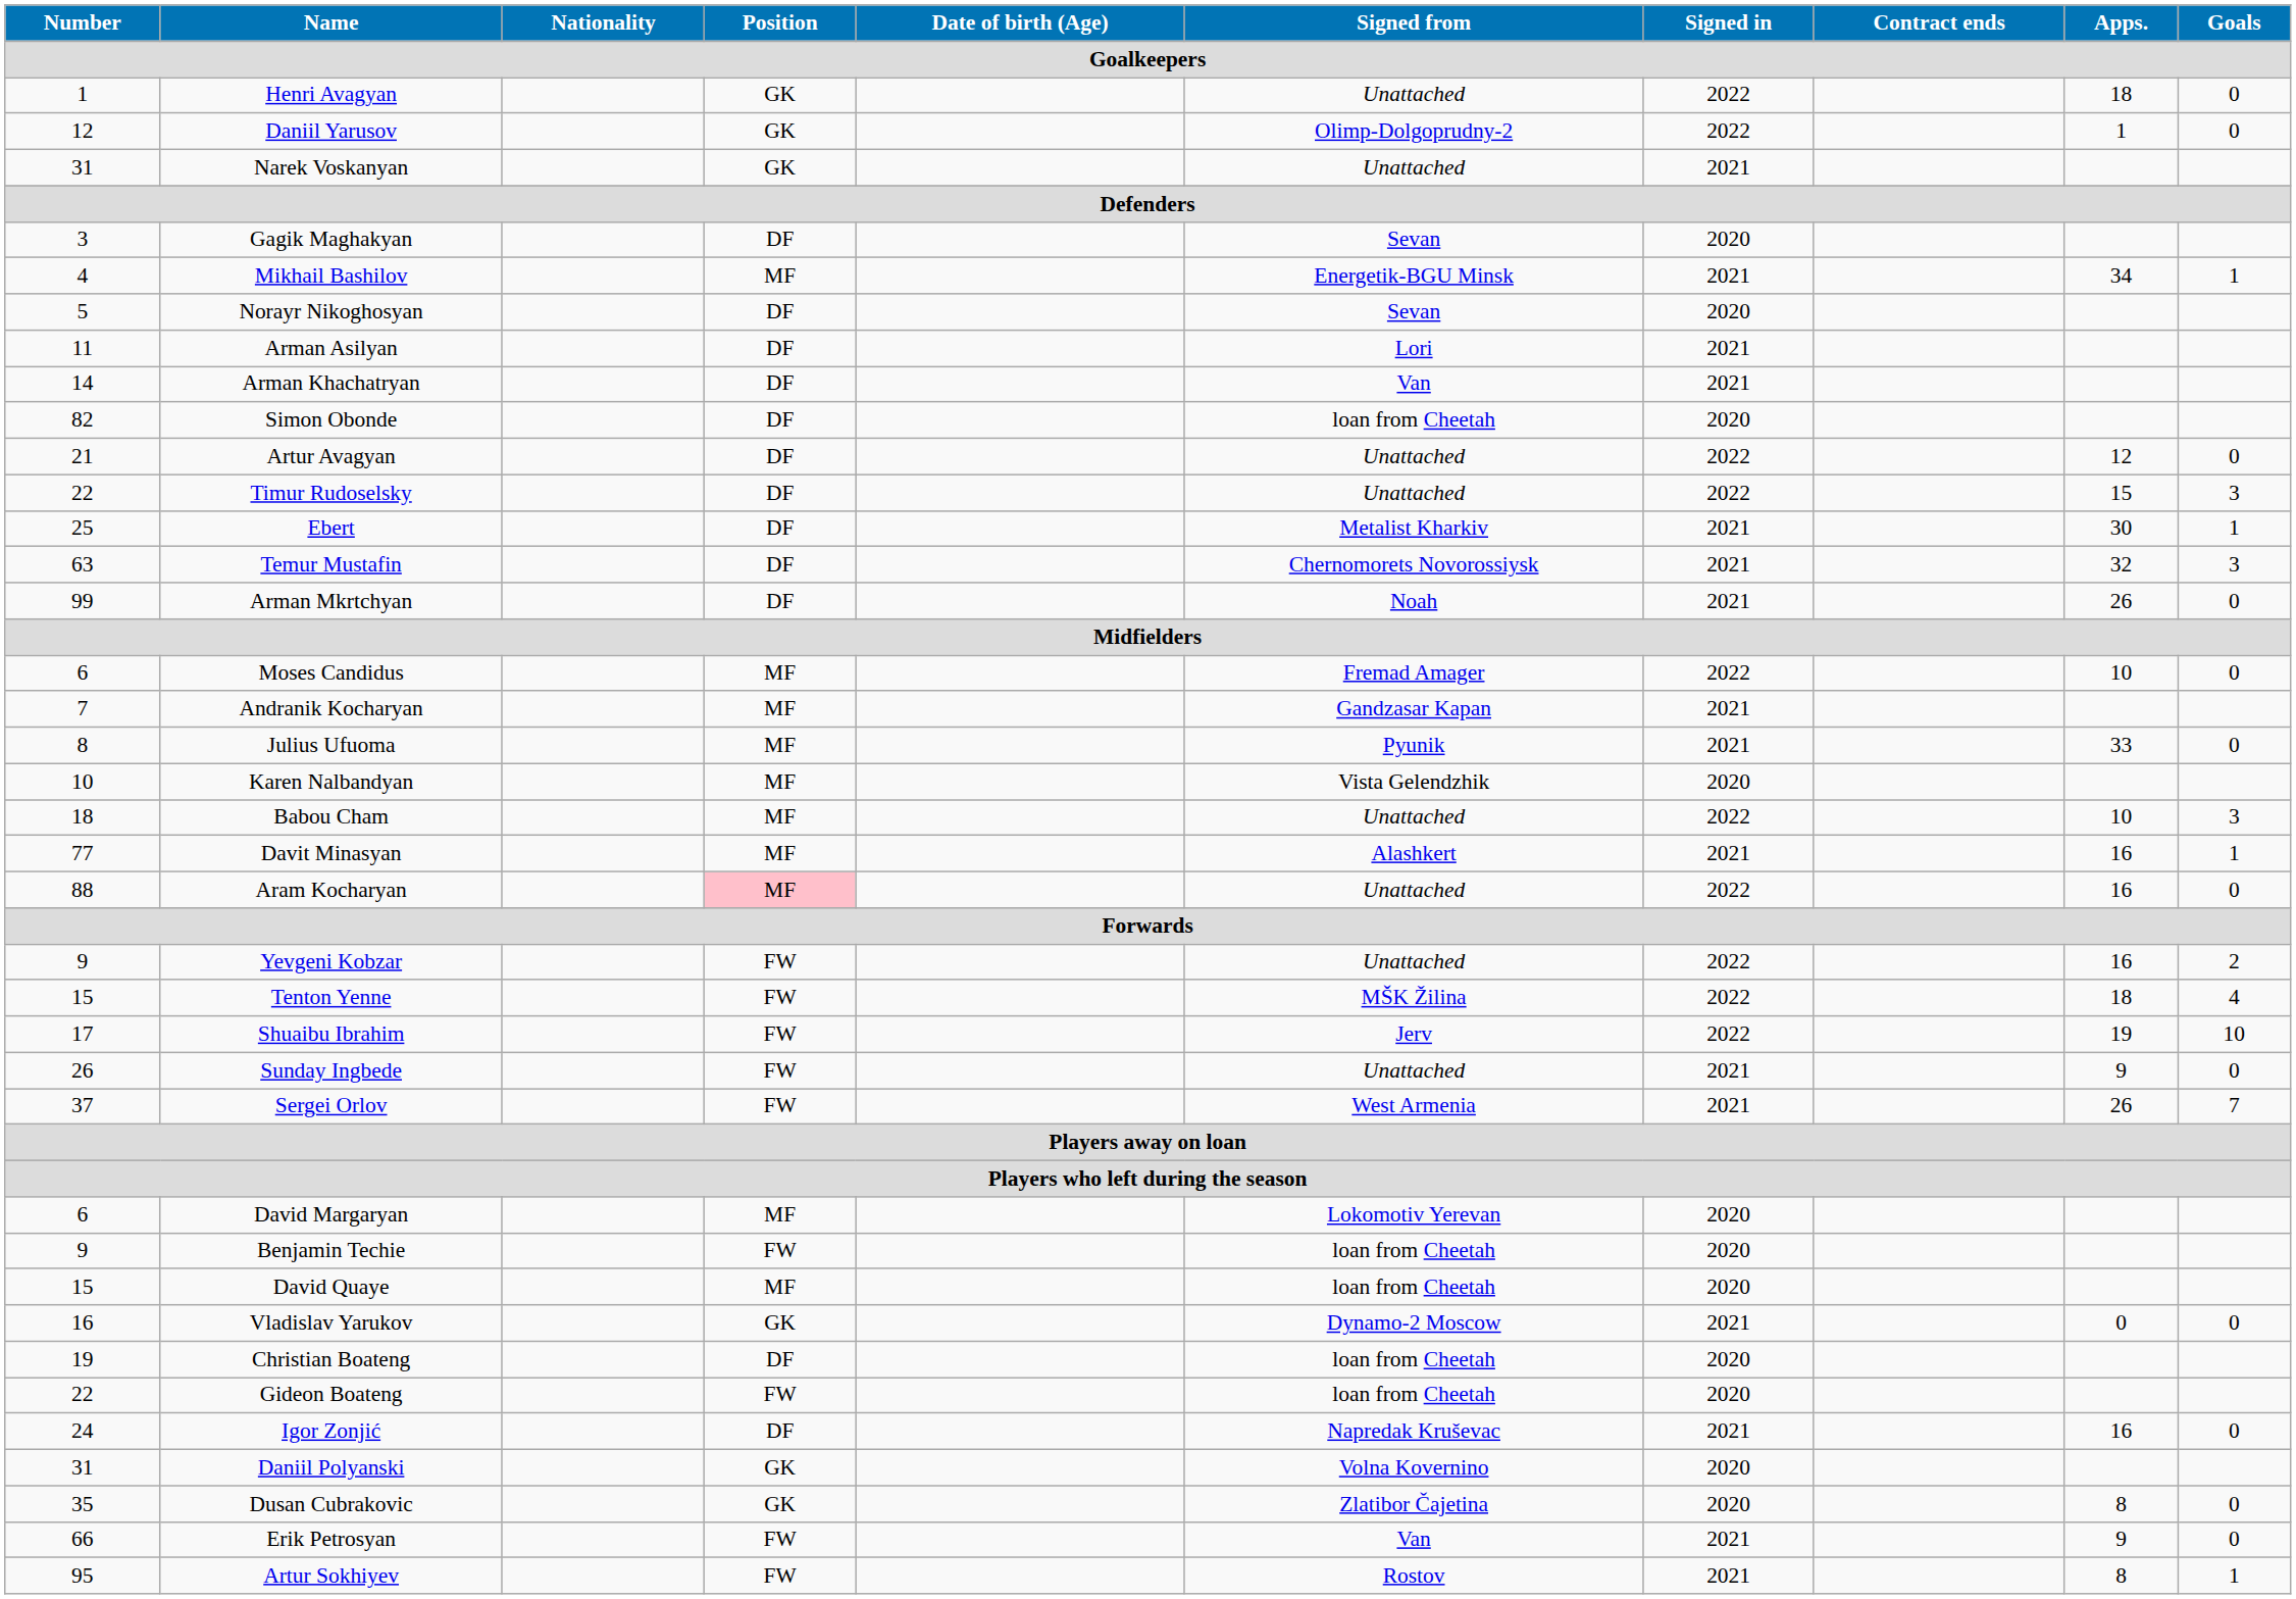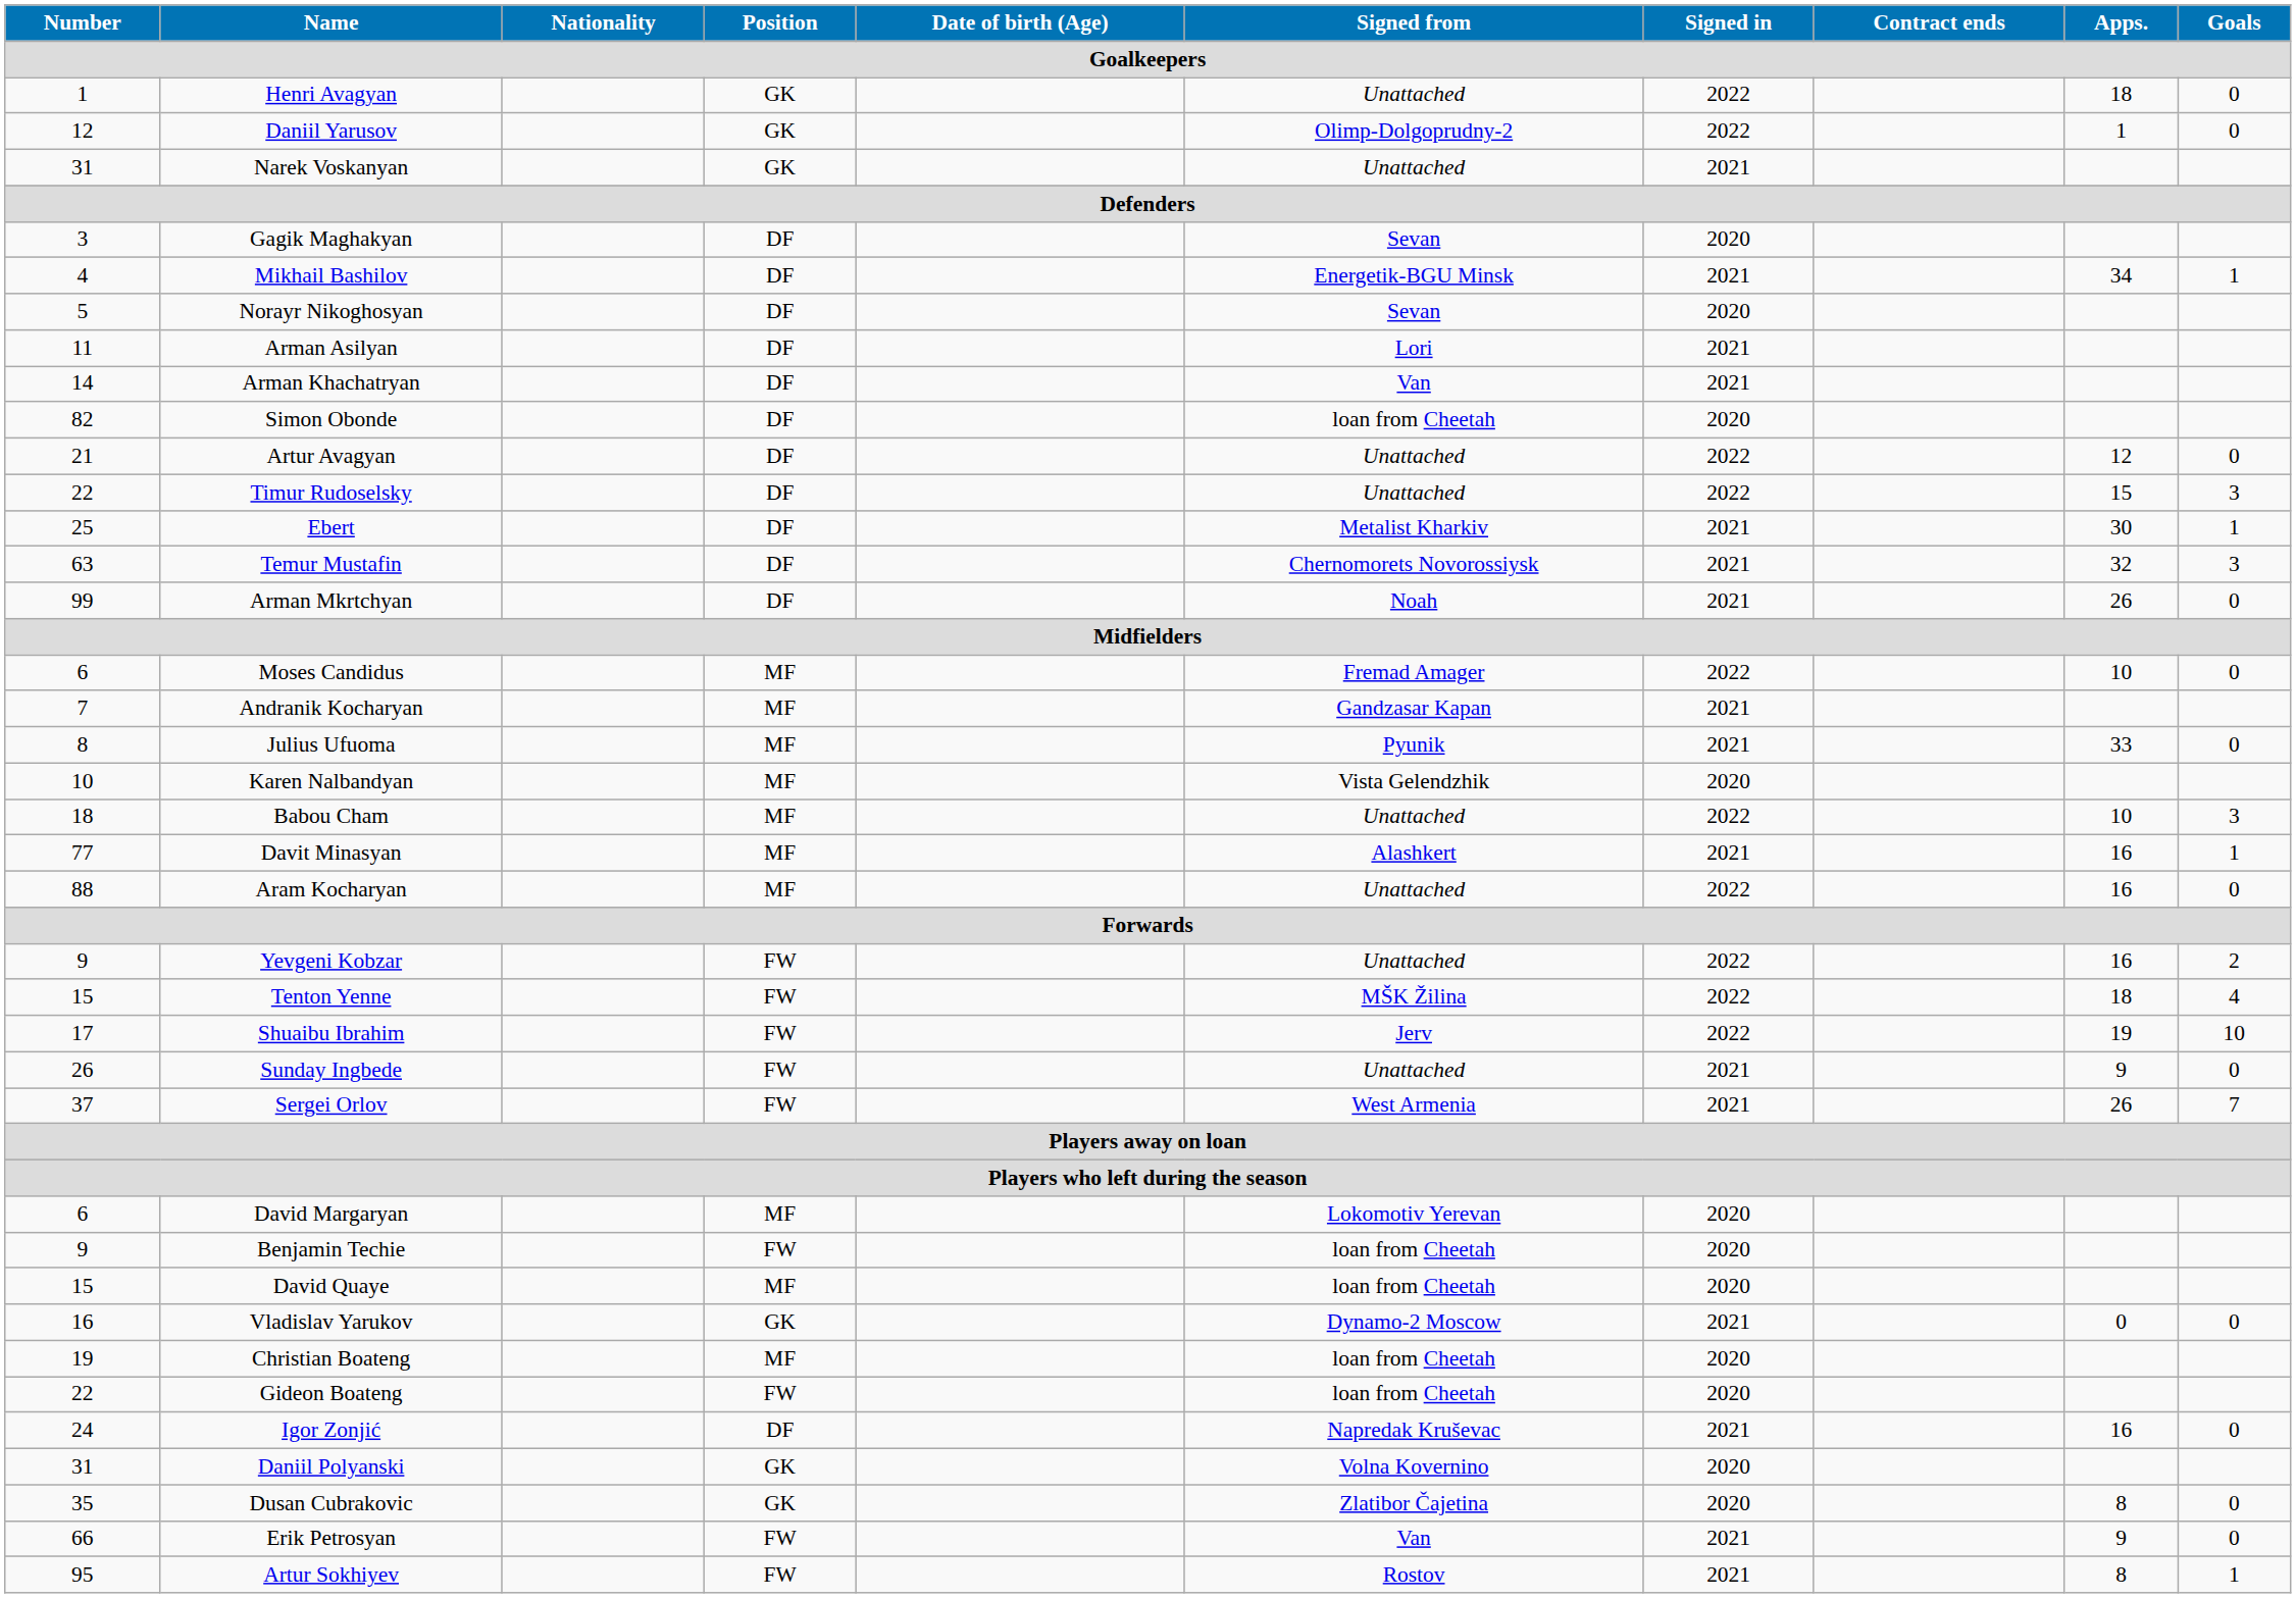Mikhail Bashilov | Position: MF -> DF
Aram Kocharyan | Position: pink background -> no background
Christian Boateng | Position: DF -> MF
